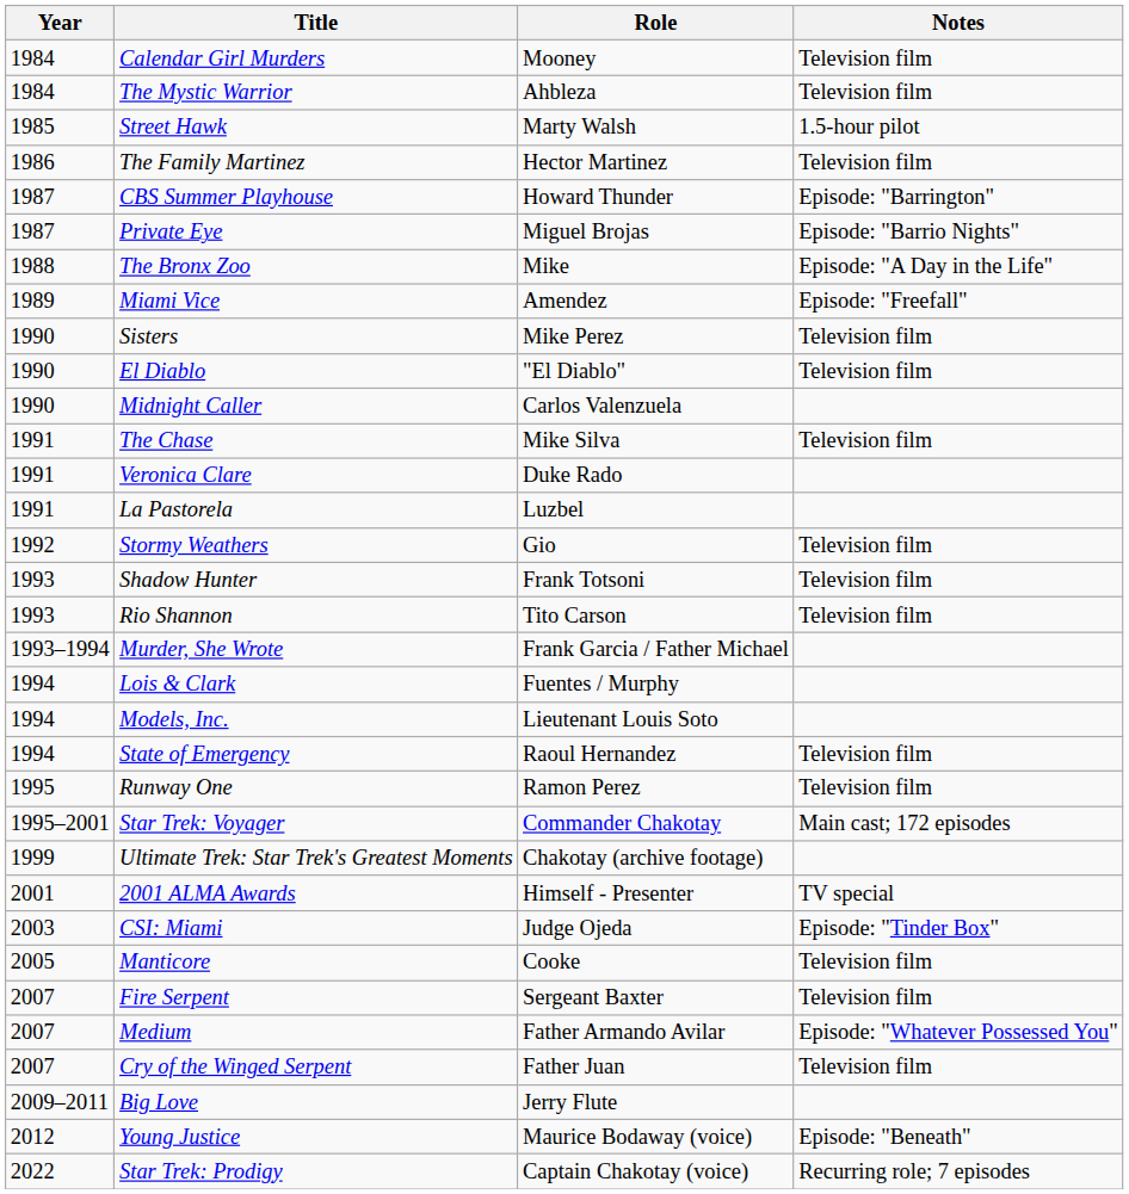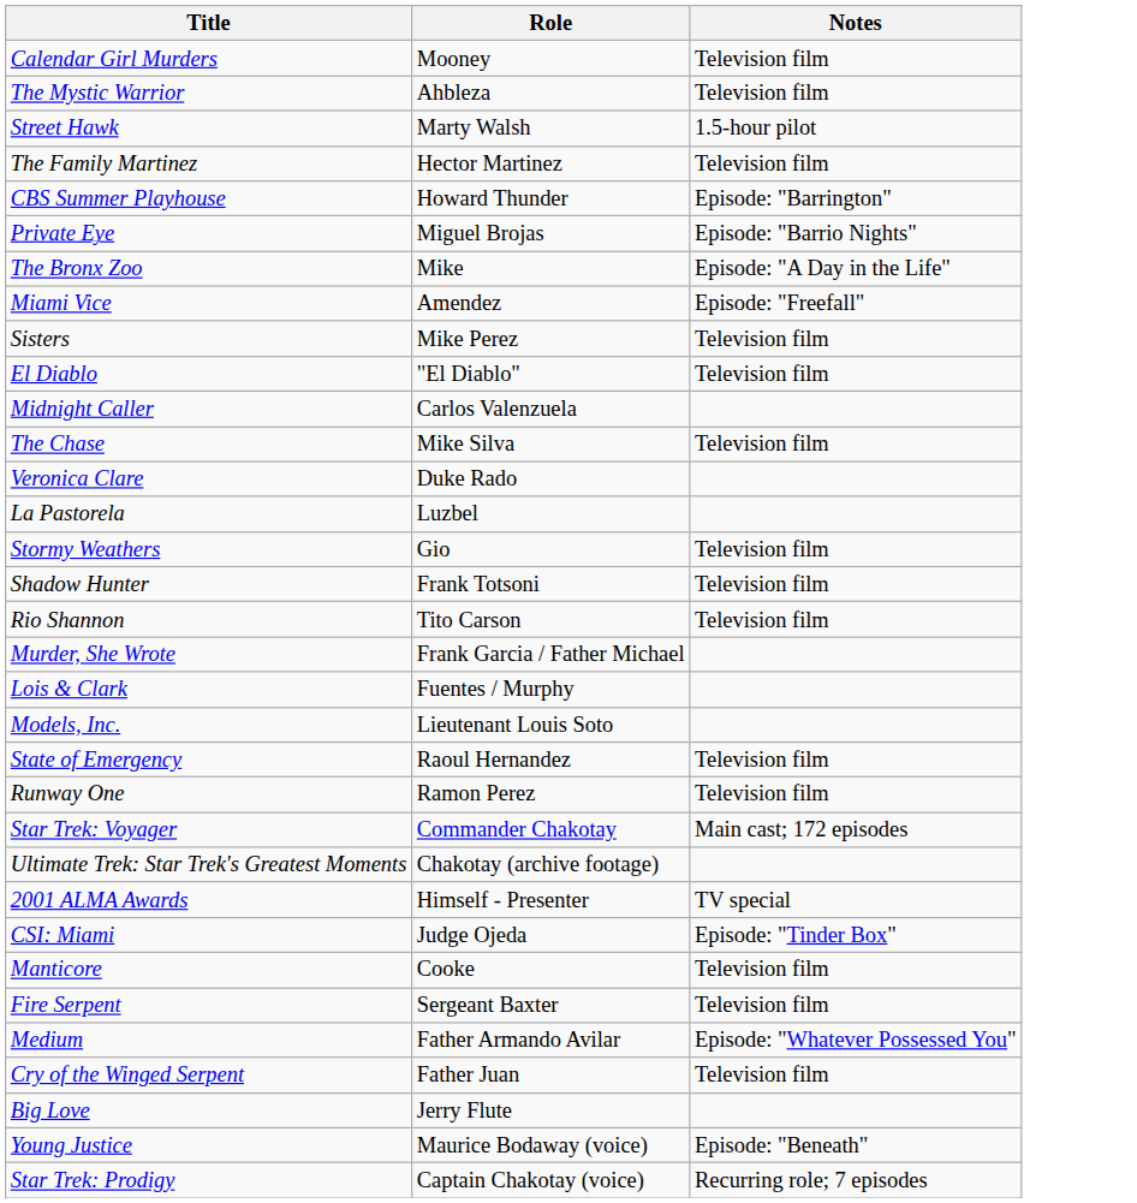- column: Year | 1984 | 1984 | 1985 | 1986 | 1987 | 1987 | 1988 | 1989 | 1990 | 1990 | 1990 | 1991 | 1991 | 1991 | 1992 | 1993 | 1993 | 1993–1994 | 1994 | 1994 | 1994 | 1995 | 1995–2001 | 1999 | 2001 | 2003 | 2005 | 2007 | 2007 | 2007 | 2009–2011 | 2012 | 2022
